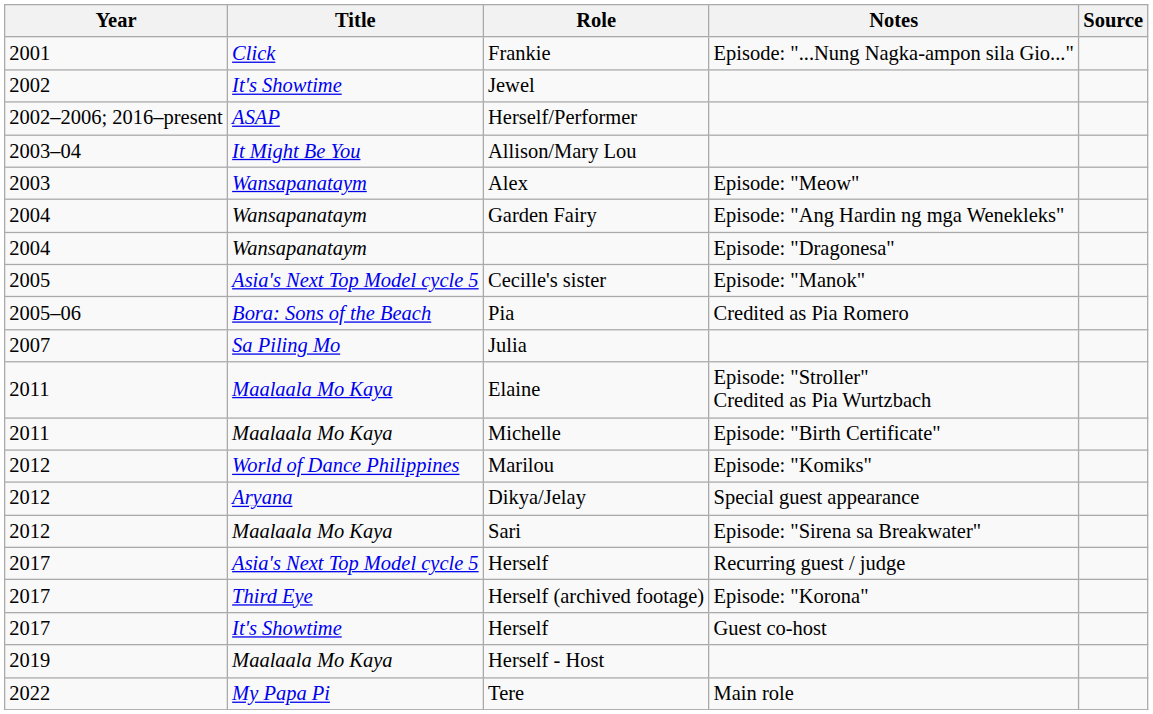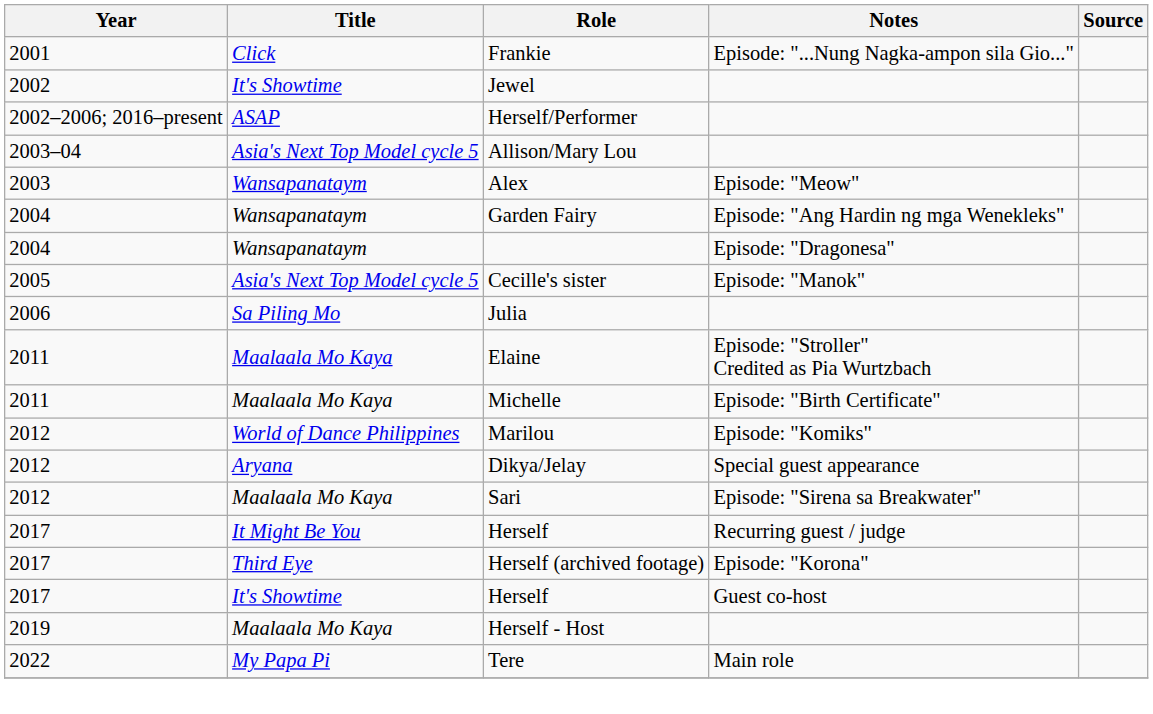Allison/Mary Lou | Title: It Might Be You -> Asia's Next Top Model cycle 5
- row: 2005–06 | Bora: Sons of the Beach | Pia | Credited as Pia Romero
Julia | Year: 2007 -> 2006
Herself / Recurring guest / judge | Title: Asia's Next Top Model cycle 5 -> It Might Be You
